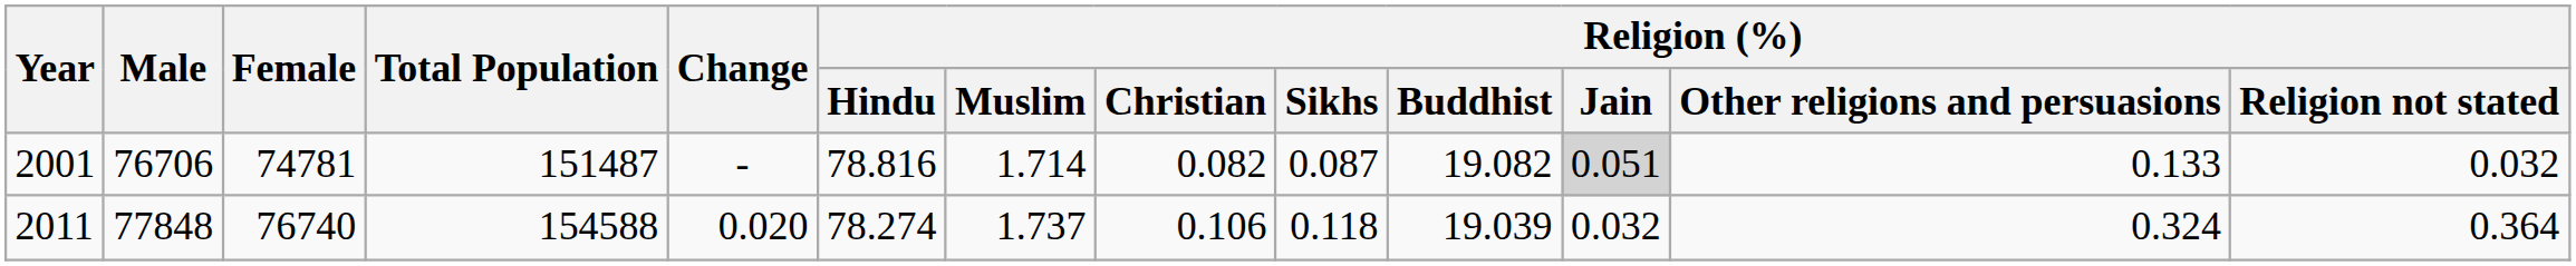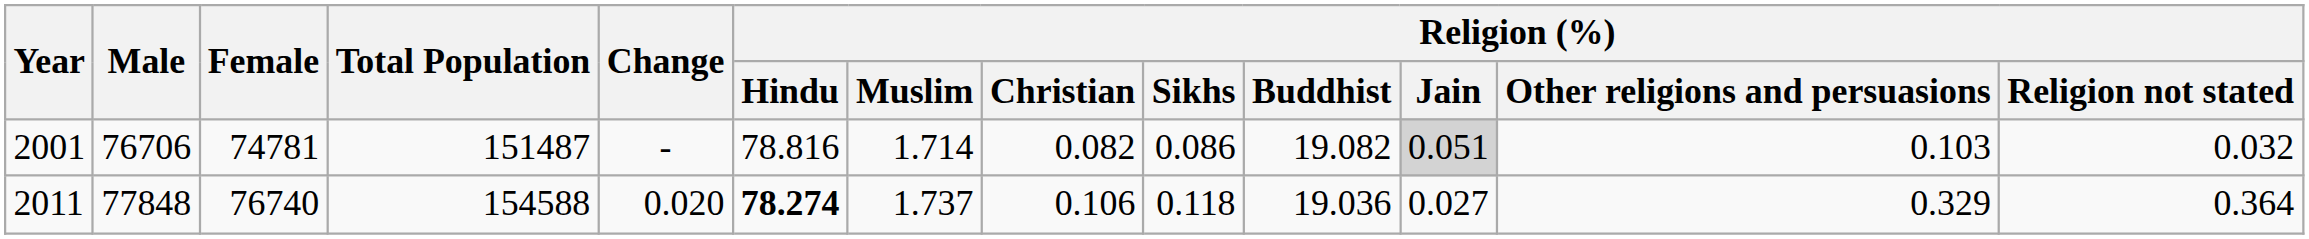2001 | Religion (%) / Sikhs: 0.087 -> 0.086
2001 | Religion (%) / Other religions and persuasions: 0.133 -> 0.103
2011 | Religion (%) / Hindu: normal -> bold
2011 | Religion (%) / Buddhist: 19.039 -> 19.036
2011 | Religion (%) / Jain: 0.032 -> 0.027
2011 | Religion (%) / Other religions and persuasions: 0.324 -> 0.329
